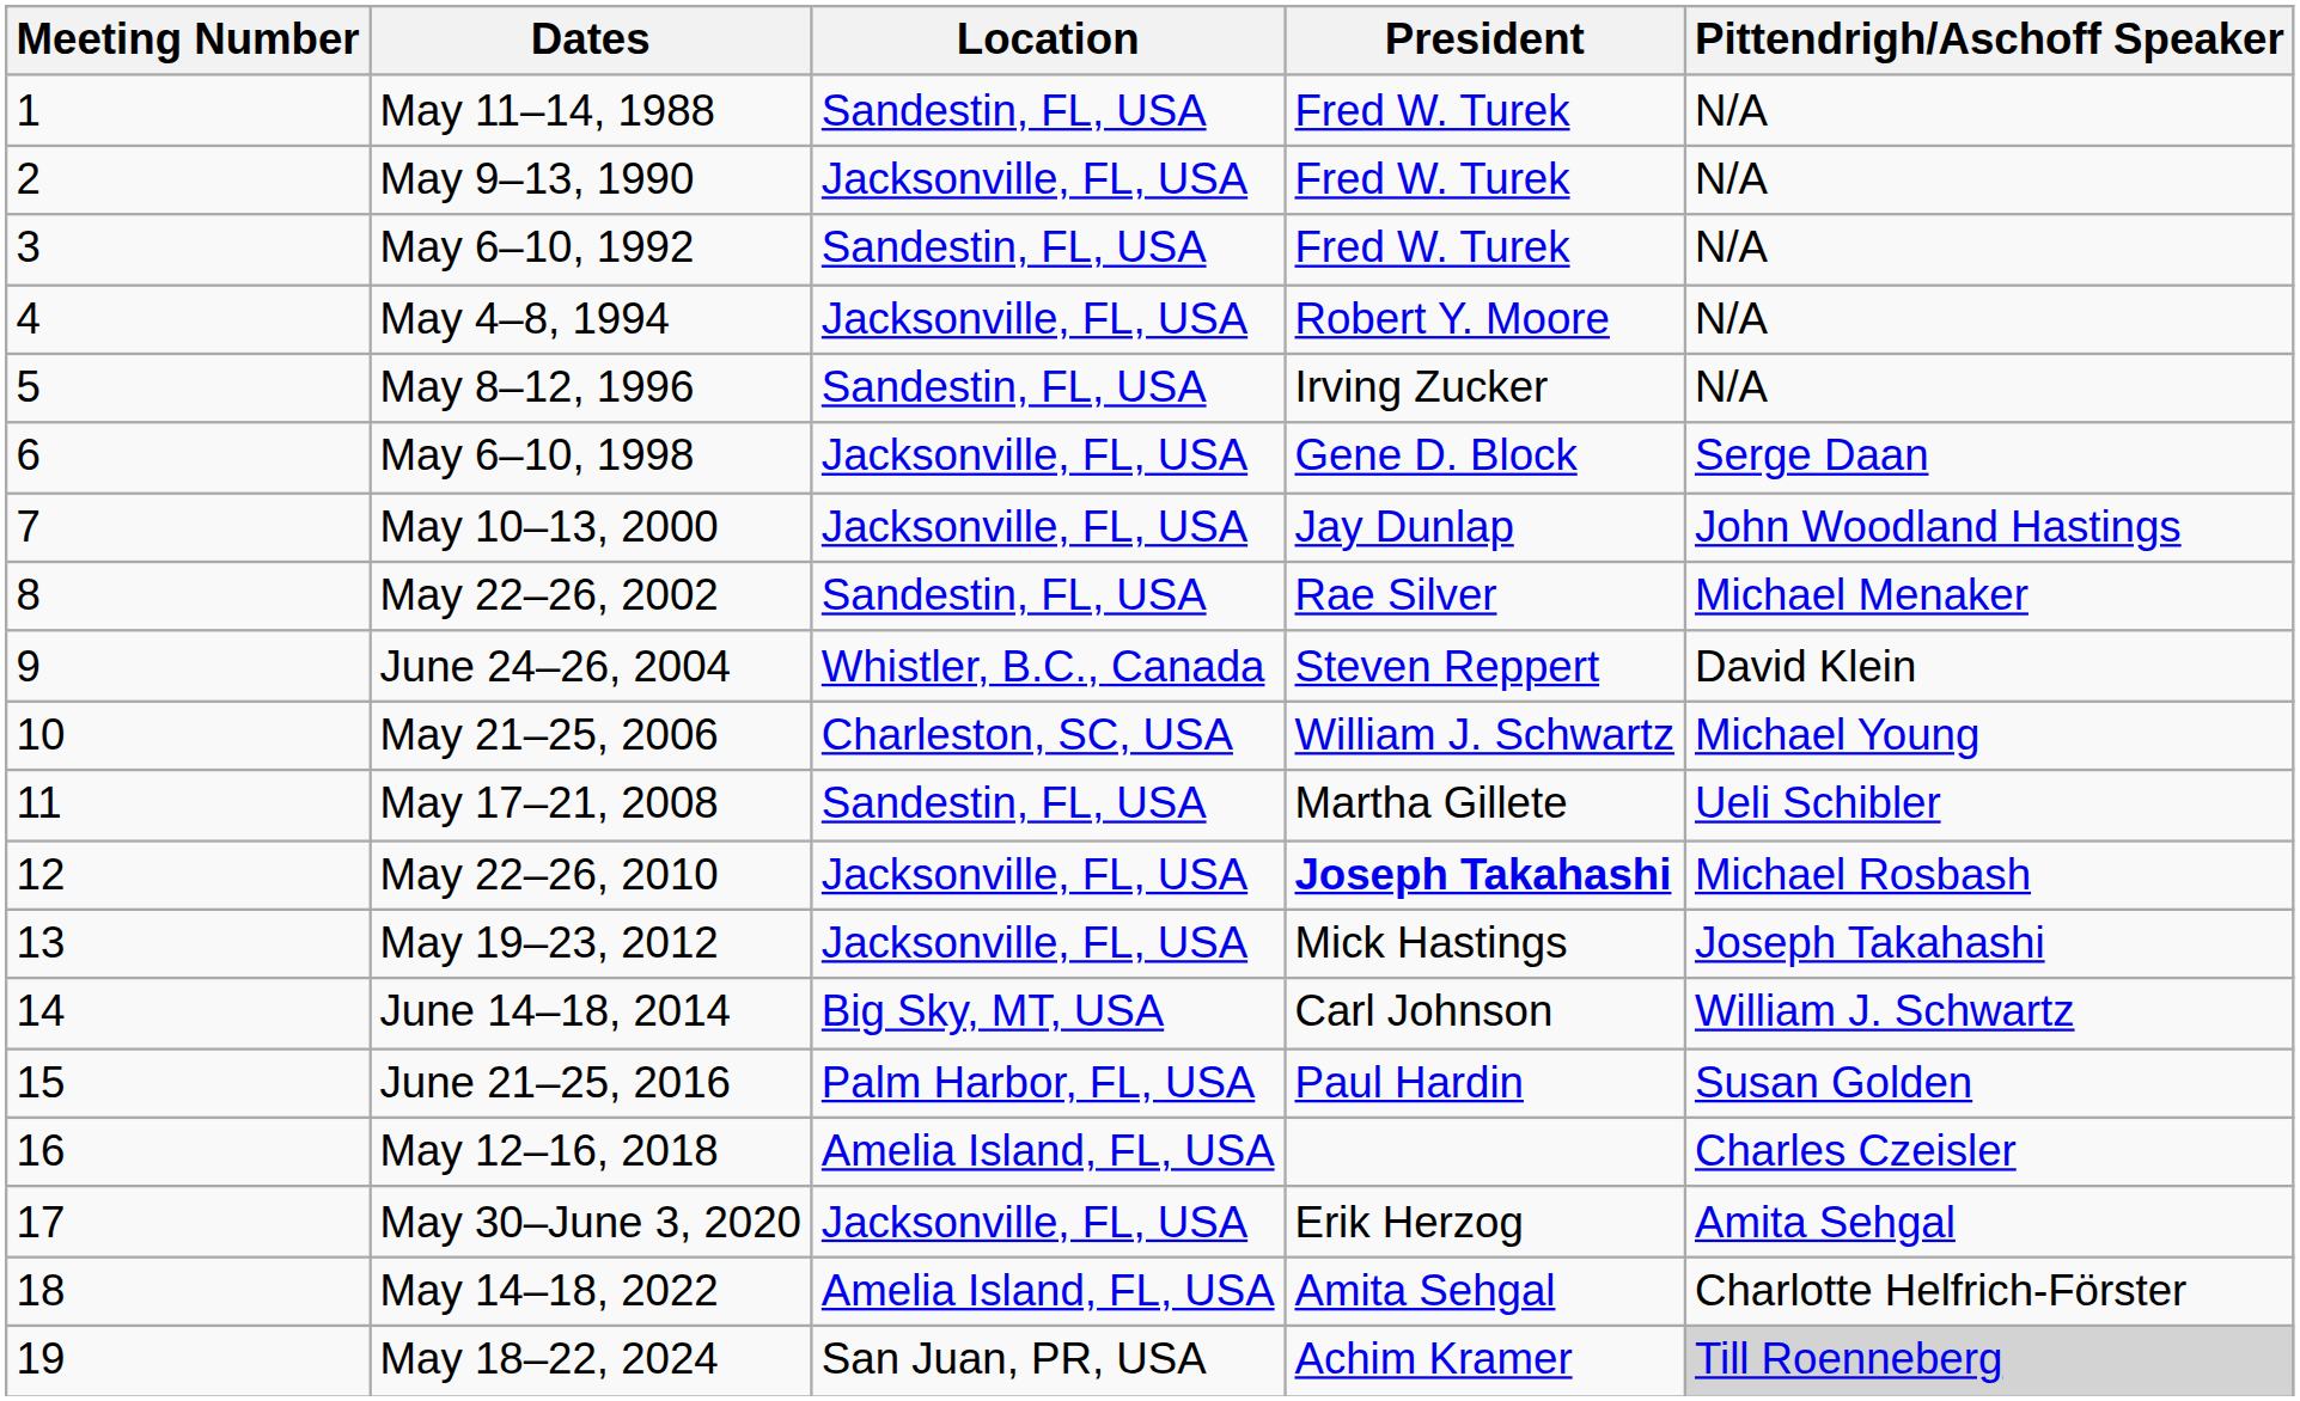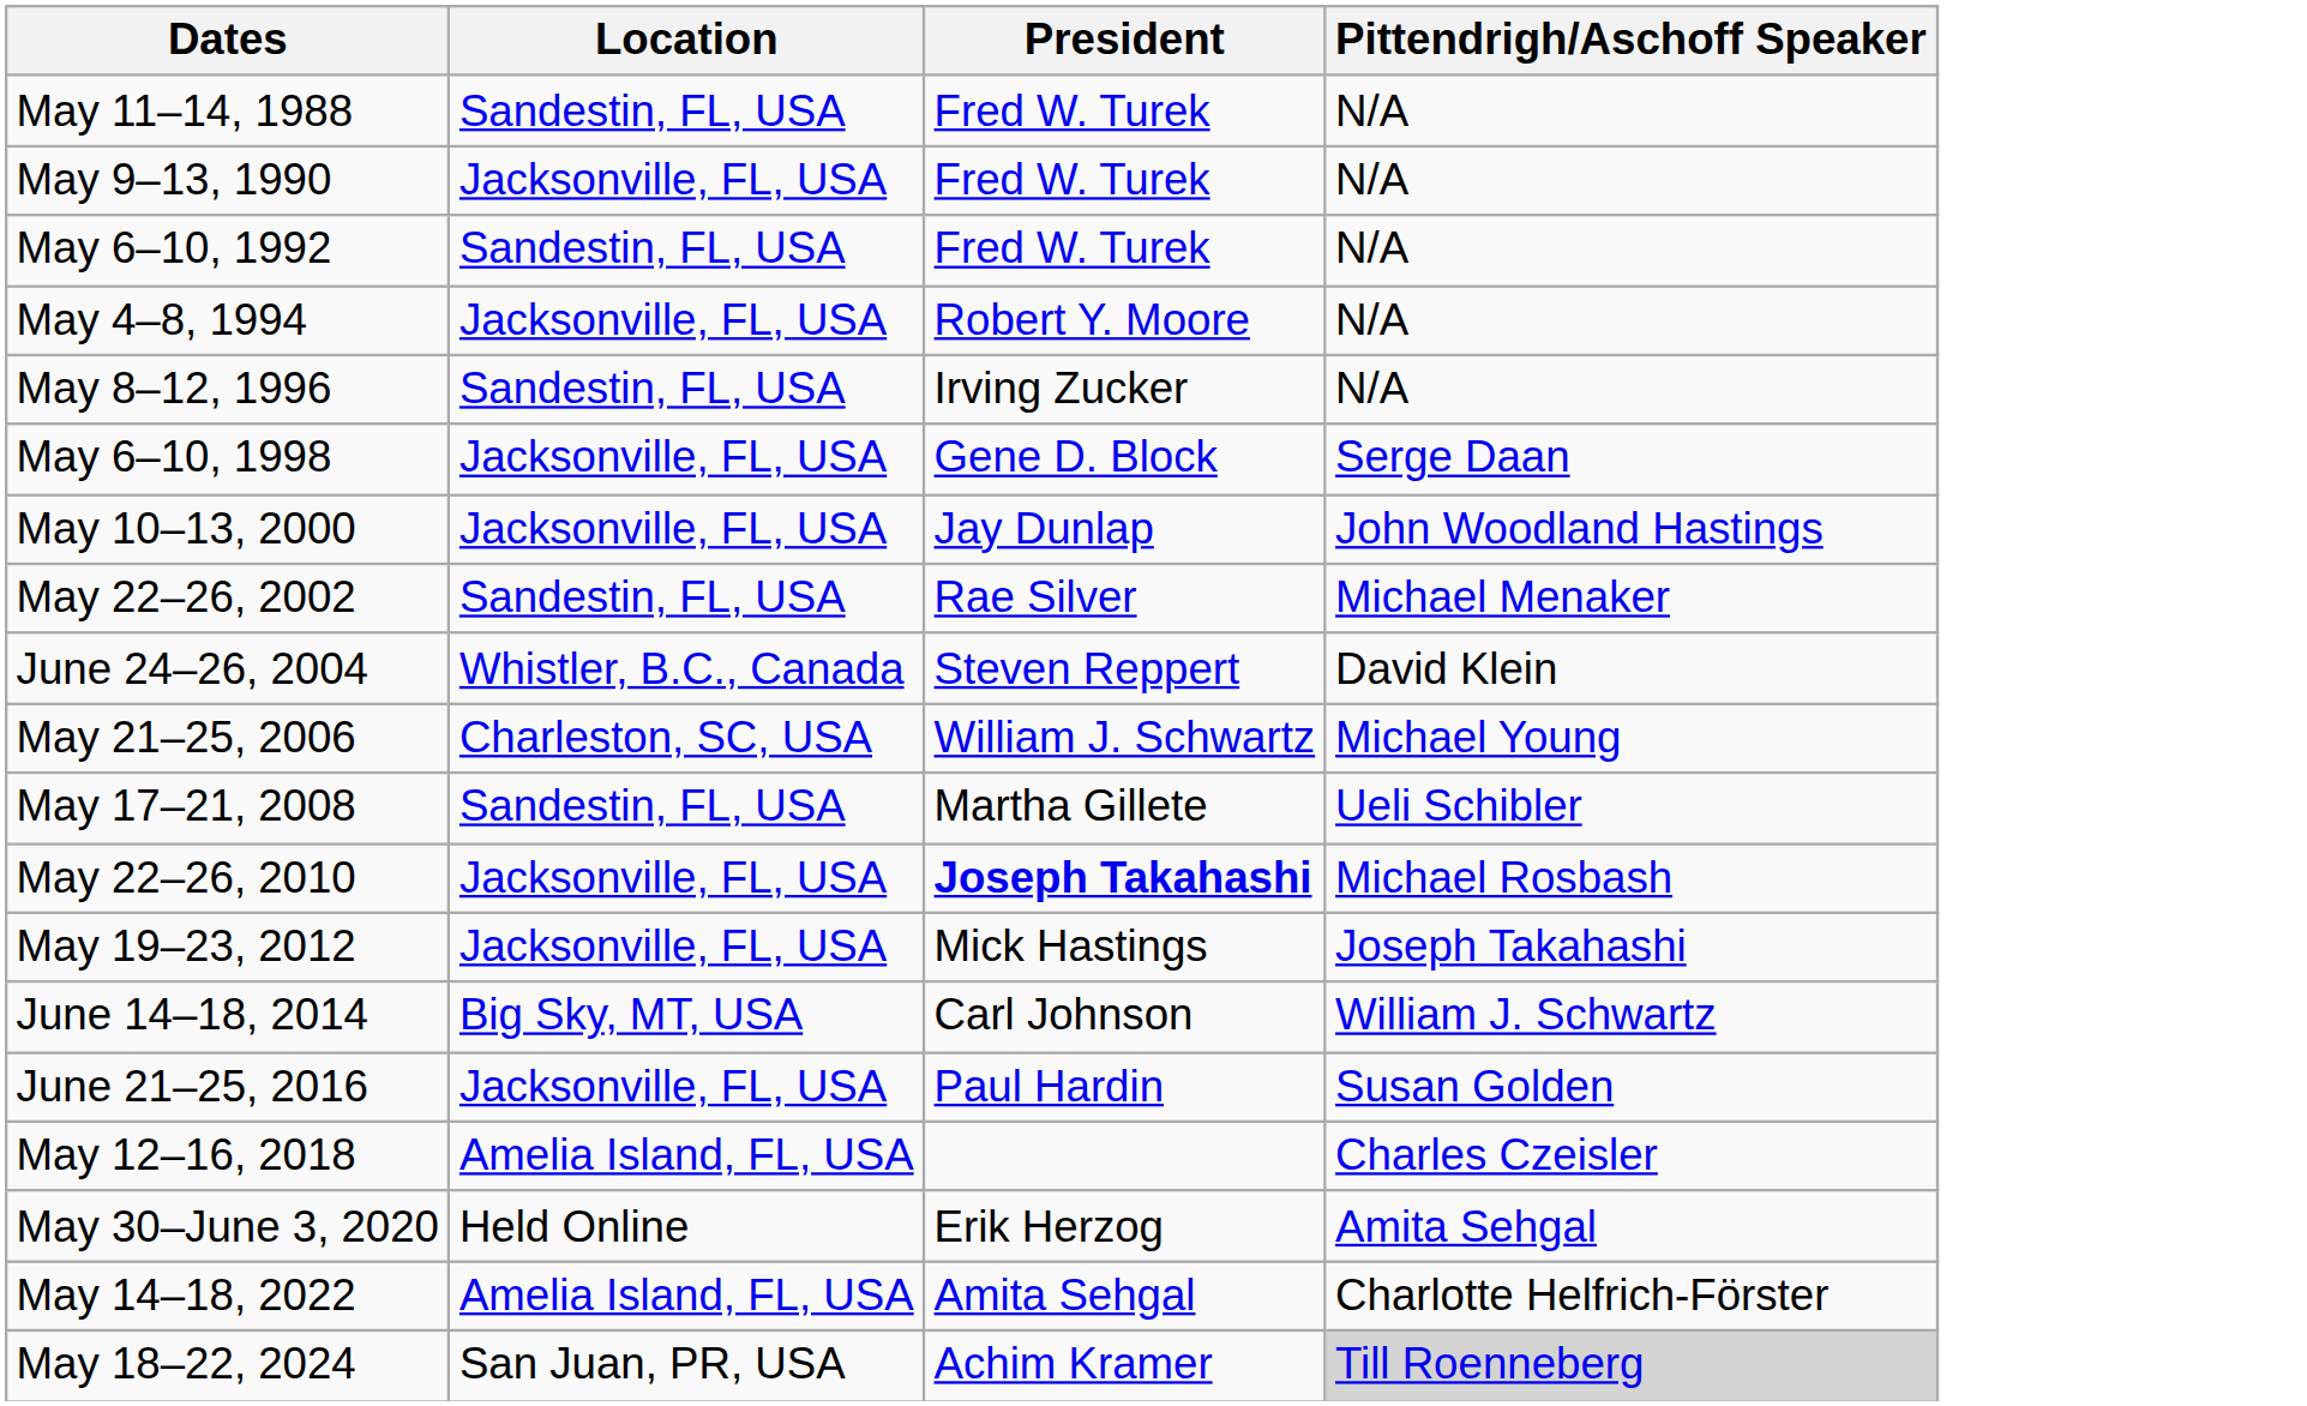- column: Meeting Number | 1 | 2 | 3 | 4 | 5 | 6 | 7 | 8 | 9 | 10 | 11 | 12 | 13 | 14 | 15 | 16 | 17 | 18 | 19
June 21–25, 2016 | Location: Palm Harbor, FL, USA -> Jacksonville, FL, USA
May 30–June 3, 2020 | Location: Jacksonville, FL, USA -> Held Online
